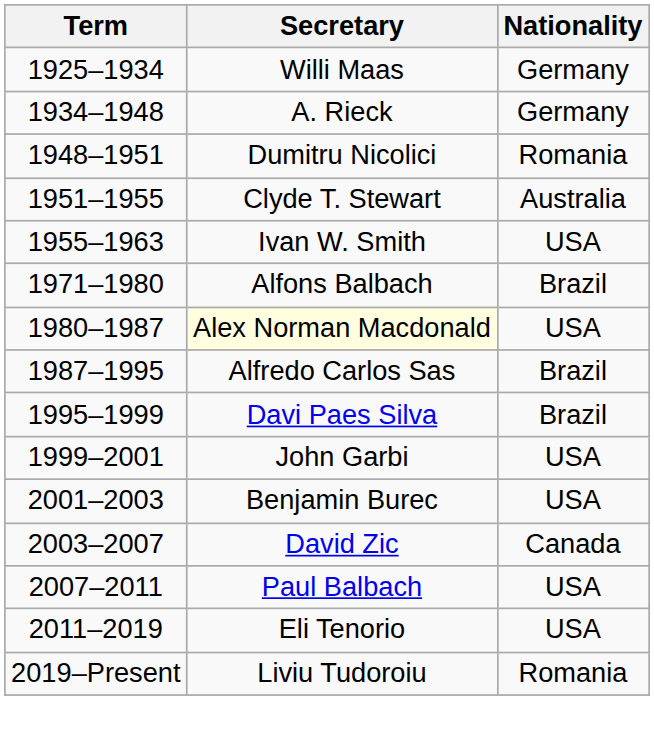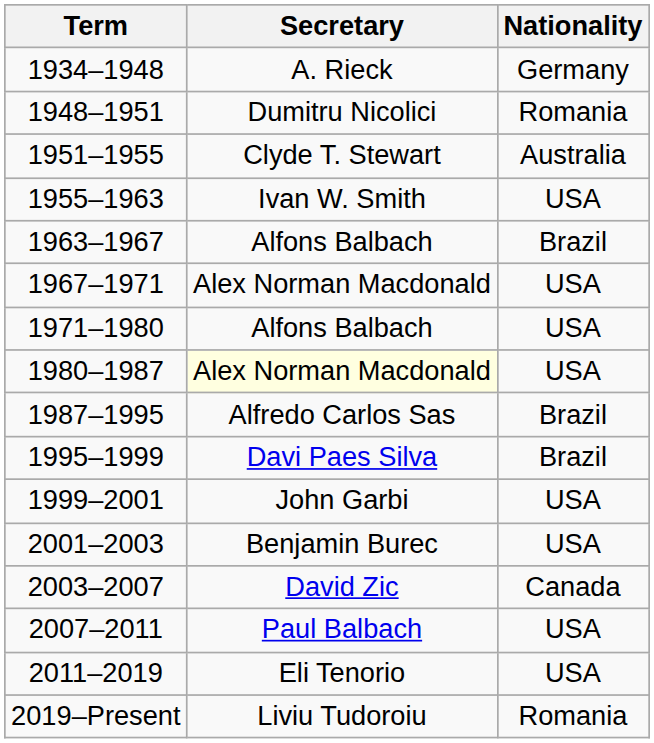- row: 1925–1934 | Willi Maas | Germany
+ row: 1963–1967 | Alfons Balbach | Brazil
+ row: 1967–1971 | Alex Norman Macdonald | USA
1971–1980 | Nationality: Brazil -> USA
